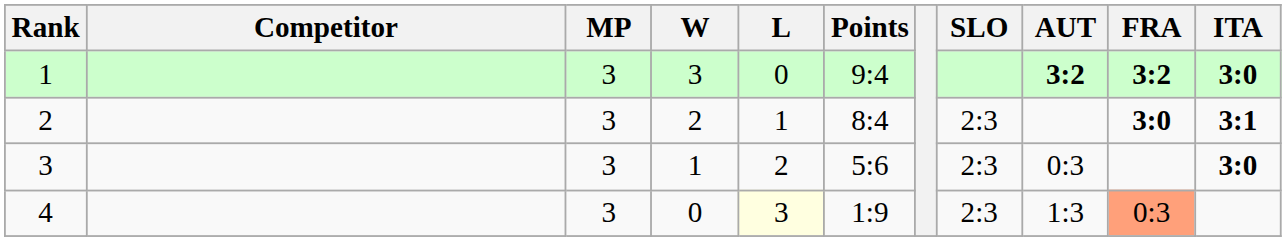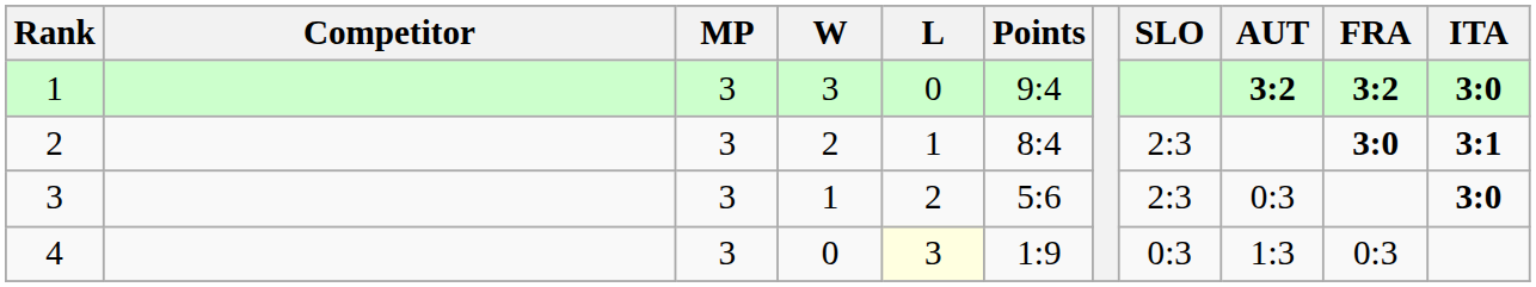4 | SLO: 2:3 -> 0:3
4 | FRA: lightsalmon background -> no background
